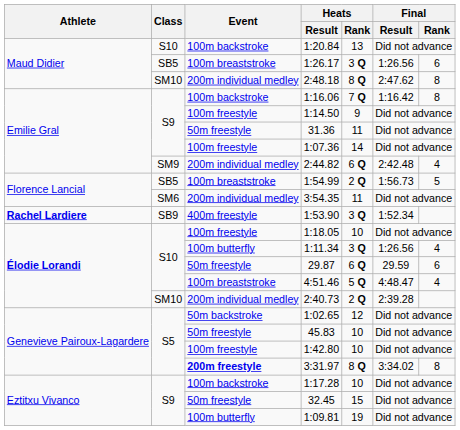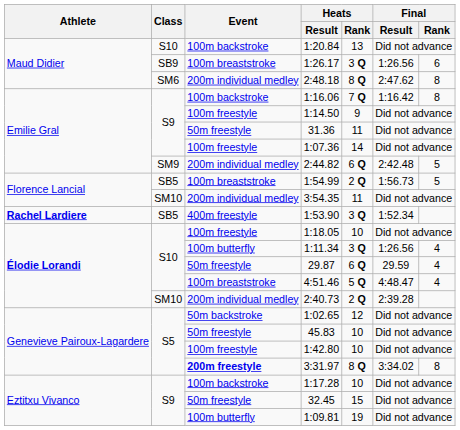1:26.17 | Class: SB5 -> SB9
2:48.18 | Class: SM10 -> SM6
2:44.82 | Final / Rank: 4 -> 5
3:54.35 | Class: SM6 -> SM10
1:53.90 | Class: SB9 -> SB5
29.87 | Final / Rank: 6 -> 4
